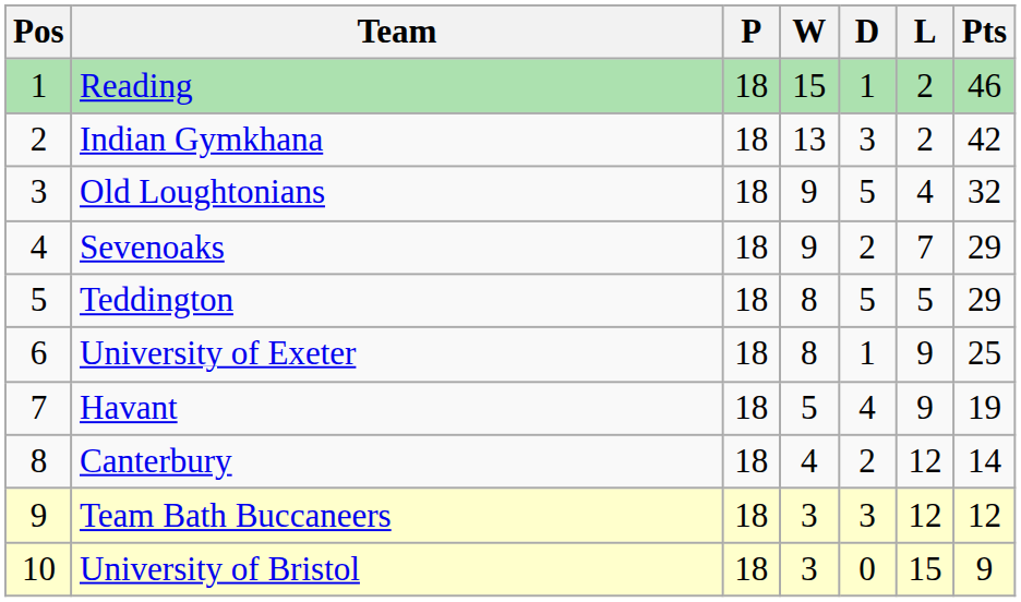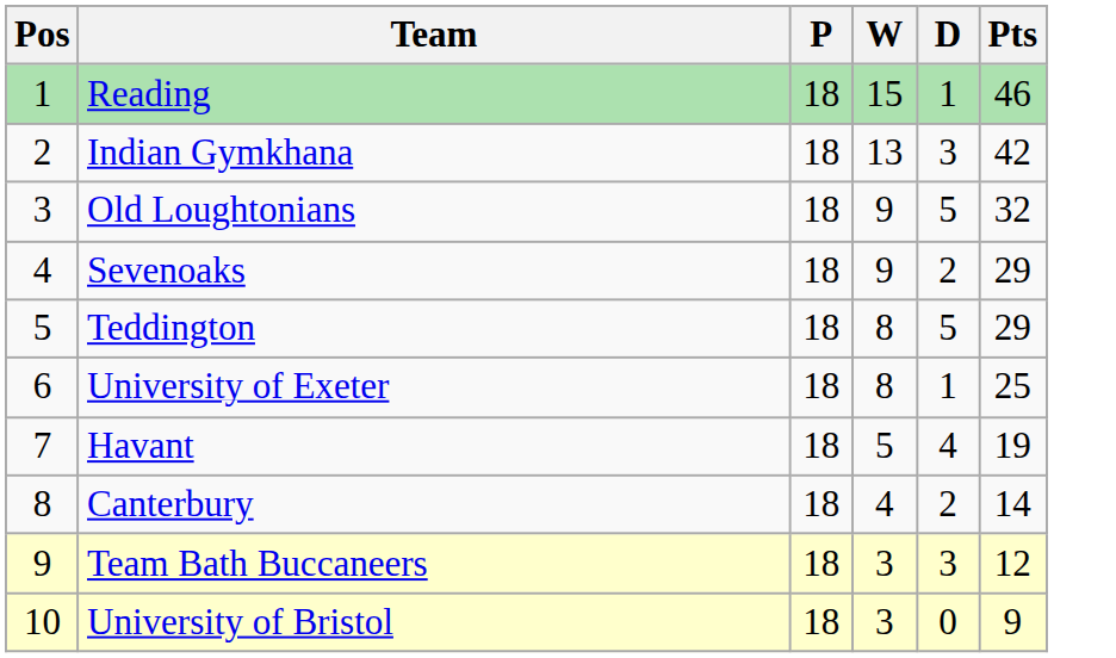- column: L | 2 | 2 | 4 | 7 | 5 | 9 | 9 | 12 | 12 | 15
